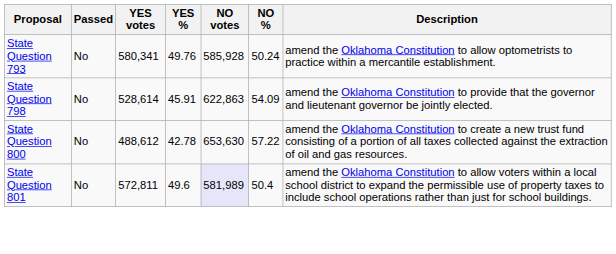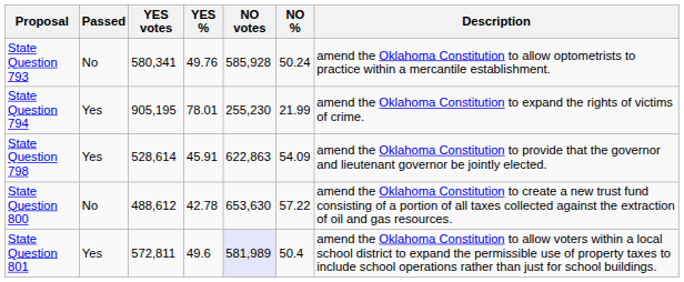+ row: State Question 794 | Yes | 905,195 | 78.01 | 255,230 | 21.99 | amend the Oklahoma Constitution to expand the rights of victims of crime.
State Question 798 | Passed: No -> Yes
State Question 801 | Passed: No -> Yes
